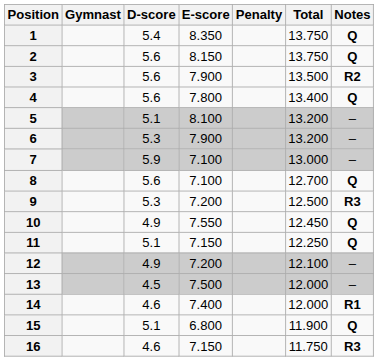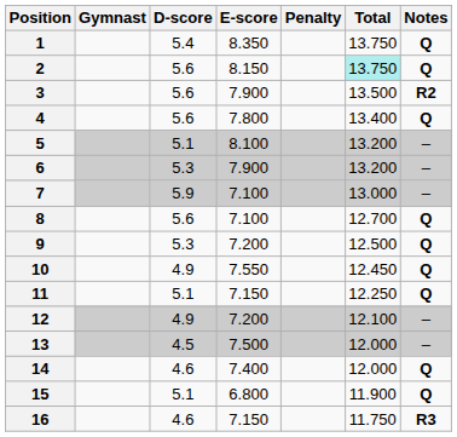2 | Total: no background -> paleturquoise background
9 | Notes: R3 -> Q
14 | Notes: R1 -> Q
